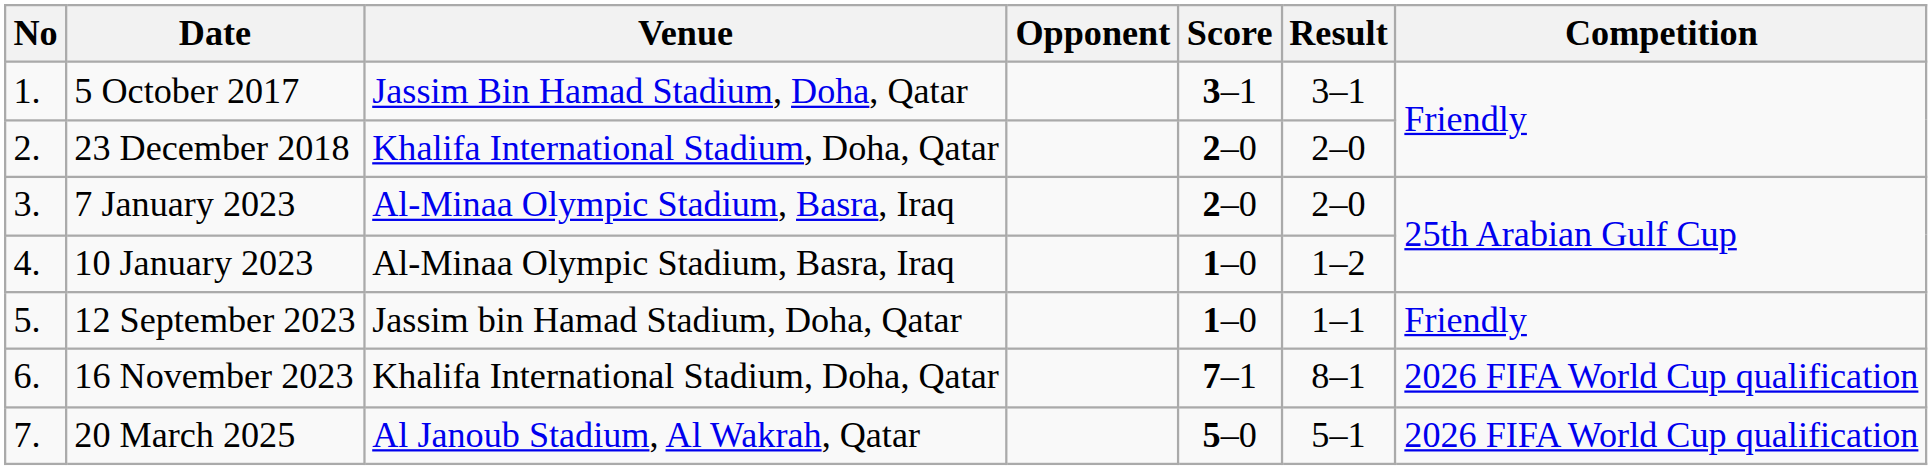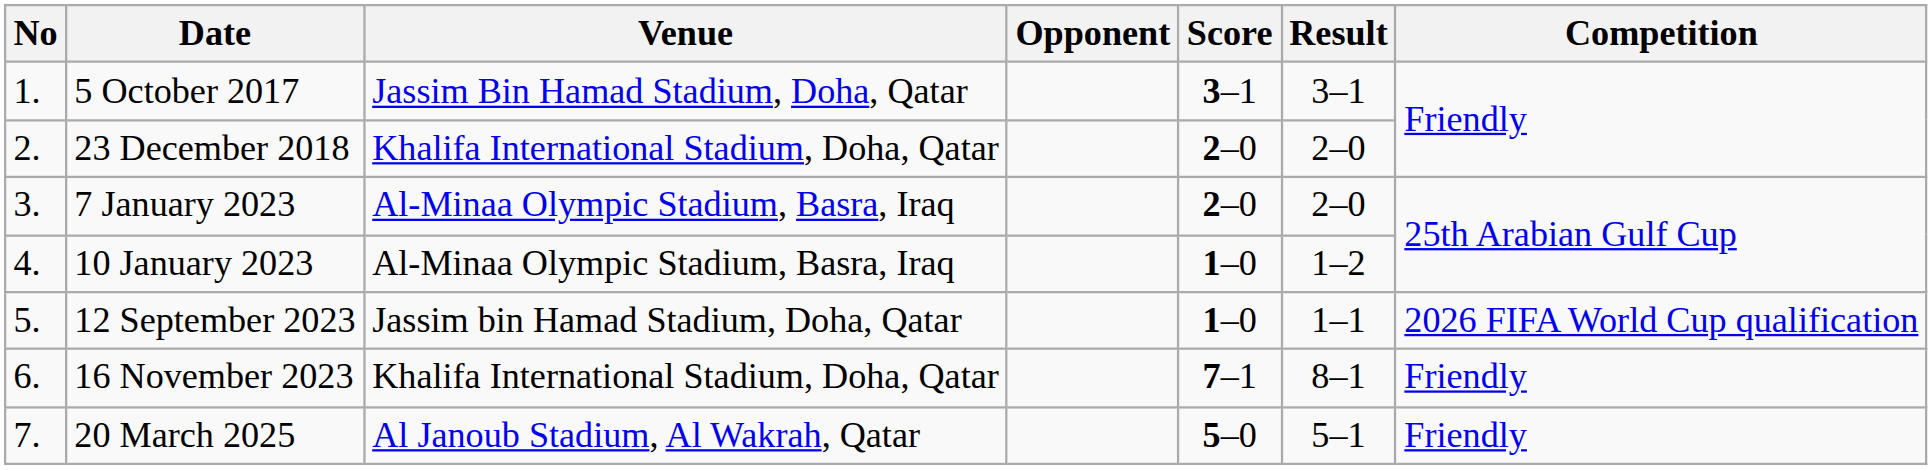12 September 2023 | Competition: Friendly -> 2026 FIFA World Cup qualification
16 November 2023 | Competition: 2026 FIFA World Cup qualification -> Friendly
20 March 2025 | Competition: 2026 FIFA World Cup qualification -> Friendly
